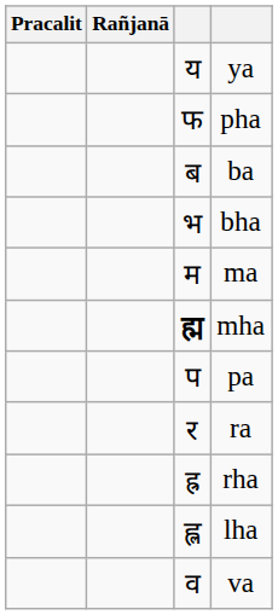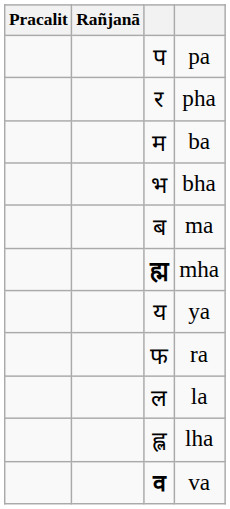rows swapped: pa <-> ya
pha | column 3: फ -> र
ba | column 3: ब -> म
ma | column 3: म -> ब
ra | column 3: र -> फ
- row: ह्र | rha
+ row: ल | la
va | column 3: normal -> bold
